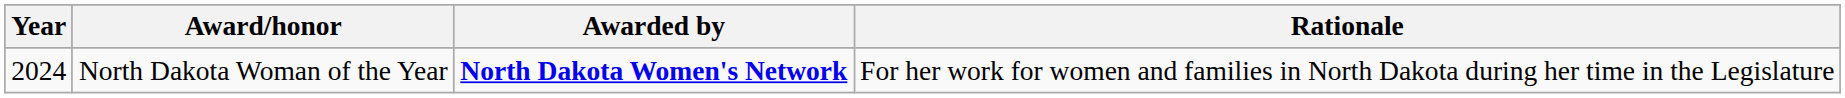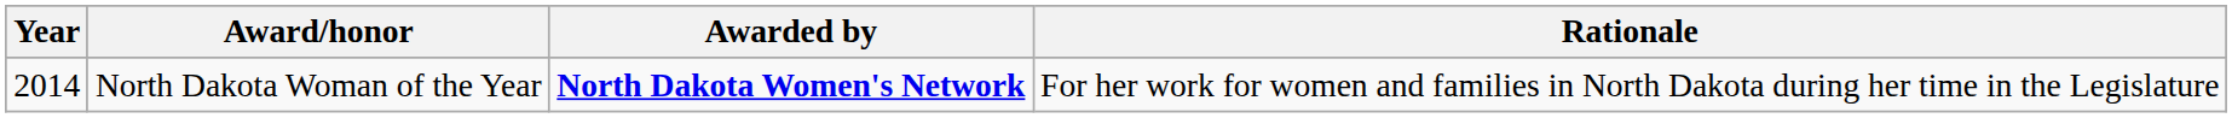North Dakota Woman of the Year | Year: 2024 -> 2014
